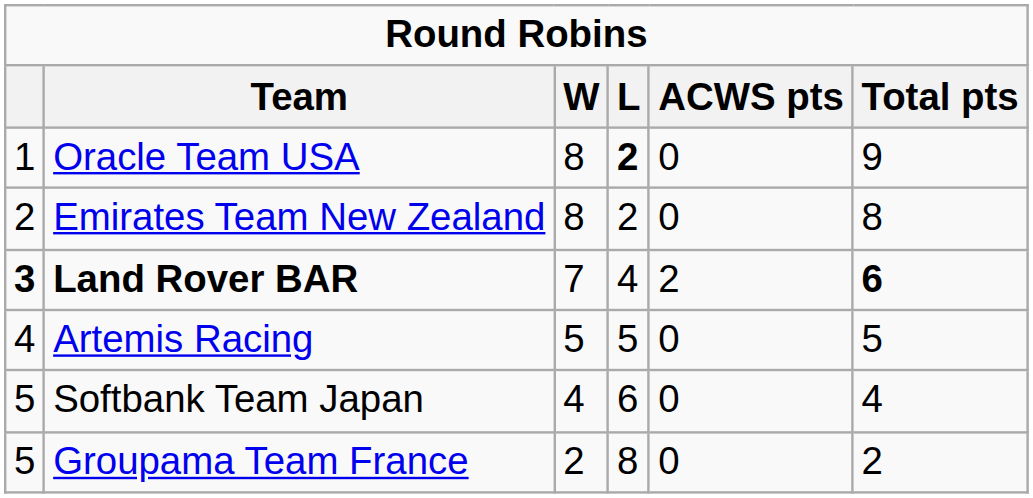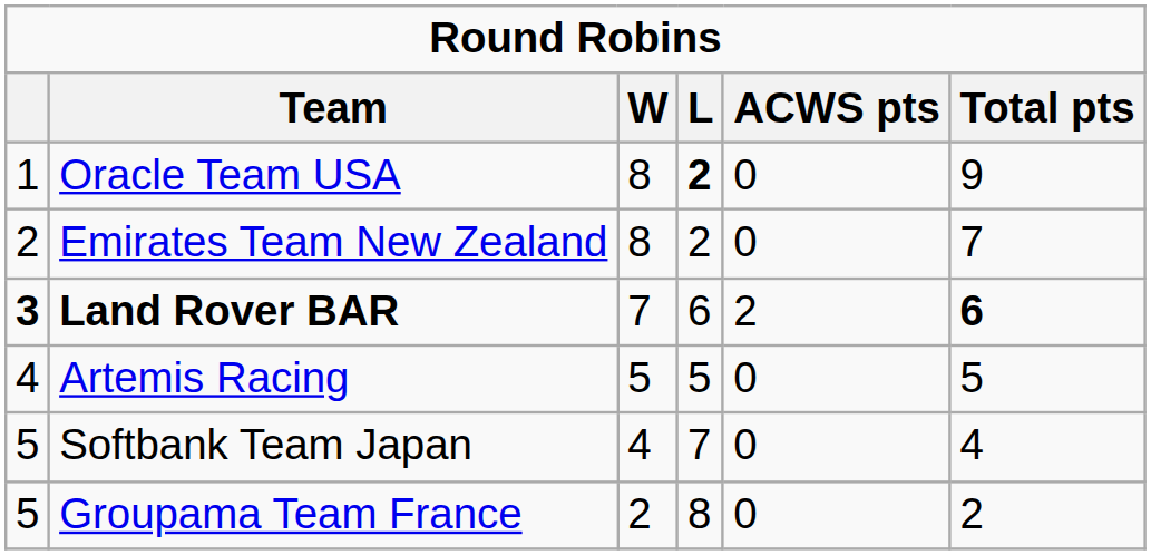Emirates Team New Zealand | Total pts: 8 -> 7
Land Rover BAR | L: 4 -> 6
Softbank Team Japan | L: 6 -> 7
